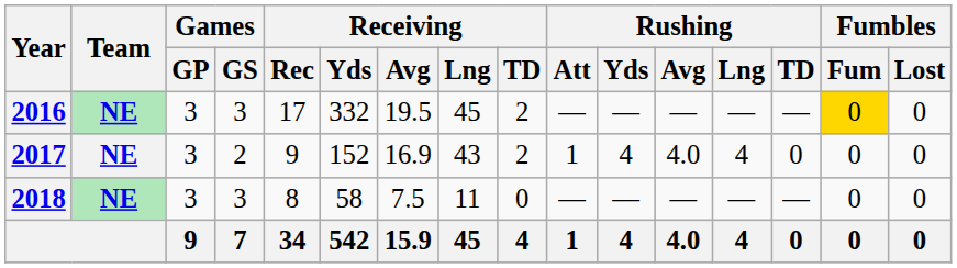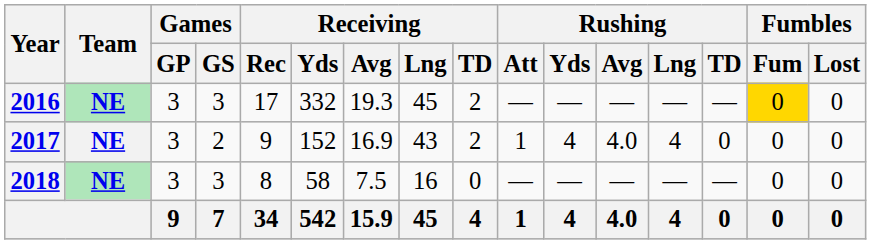2016 | Receiving / Avg: 19.5 -> 19.3
2018 | Receiving / Lng: 11 -> 16
